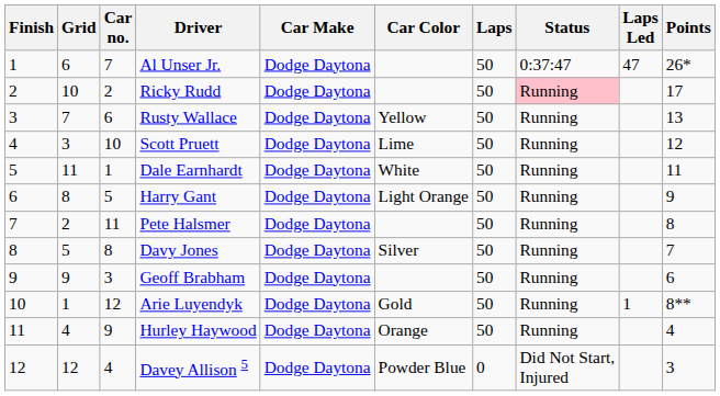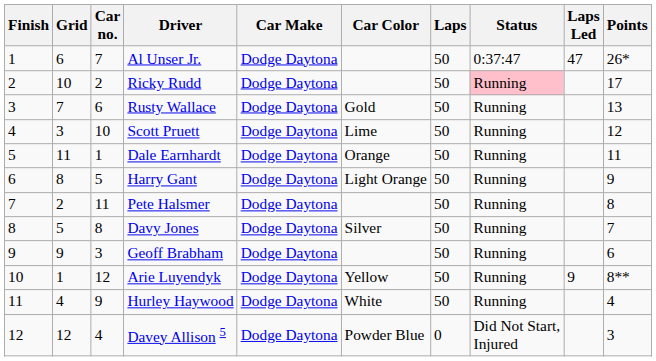Rusty Wallace | Car Color: Yellow -> Gold
Dale Earnhardt | Car Color: White -> Orange
Arie Luyendyk | Car Color: Gold -> Yellow
Arie Luyendyk | Laps Led: 1 -> 9
Hurley Haywood | Car Color: Orange -> White
